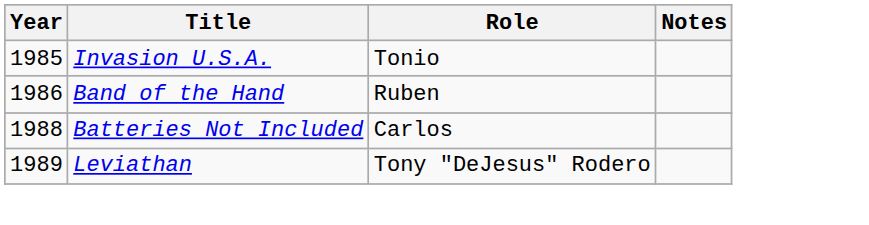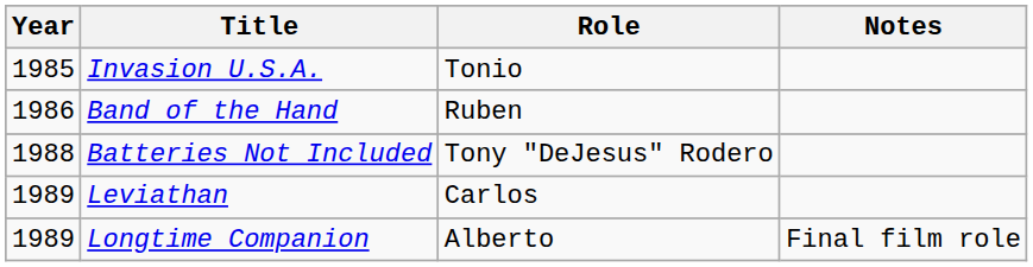Batteries Not Included | Role: Carlos -> Tony "DeJesus" Rodero
Leviathan | Role: Tony "DeJesus" Rodero -> Carlos
+ row: 1989 | Longtime Companion | Alberto | Final film role
